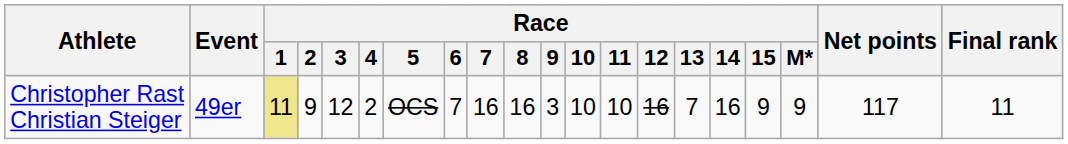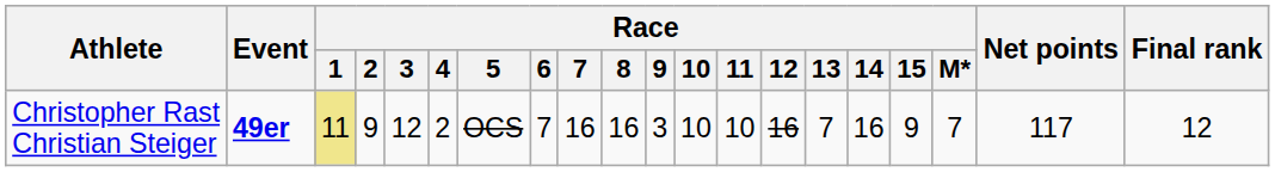Christopher Rast Christian Steiger | Event: normal -> bold
Christopher Rast Christian Steiger | Race / M*: 9 -> 7
Christopher Rast Christian Steiger | Final rank: 11 -> 12
